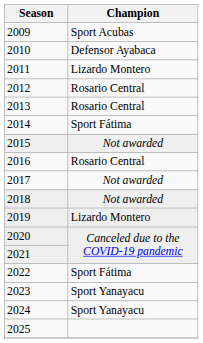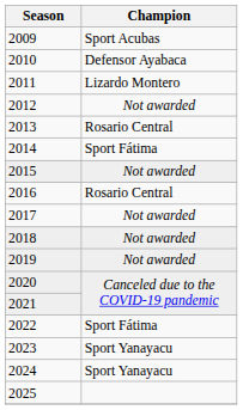2012 | Champion: Rosario Central -> Not awarded
2019 | Champion: Lizardo Montero -> Not awarded
